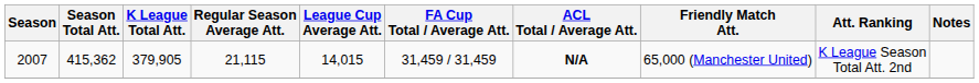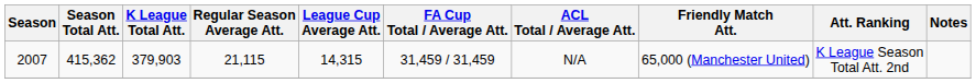2007 | K League Total Att.: 379,905 -> 379,903
2007 | League Cup Average Att.: 14,015 -> 14,315
2007 | ACL Total / Average Att.: bold -> normal
